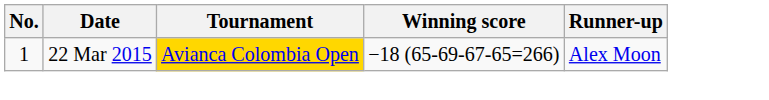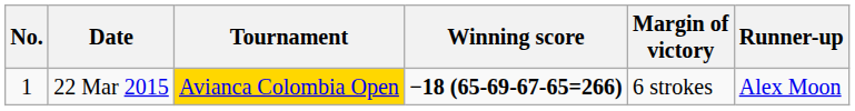+ column: Margin of victory | 6 strokes
22 Mar 2015 | Winning score: normal -> bold
